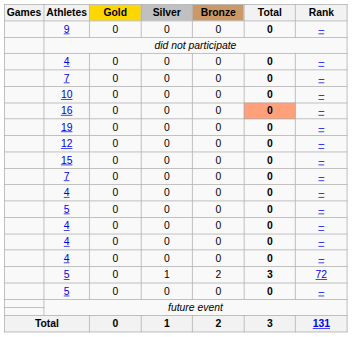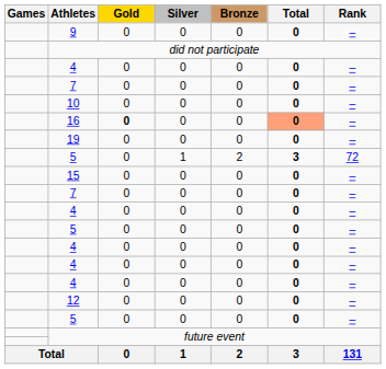16 | Gold: normal -> bold
rows swapped: 12 <-> 5 / 1
